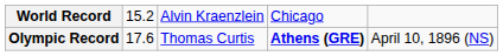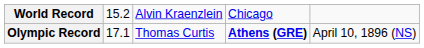Olympic Record | column 2: 17.6 -> 17.1
